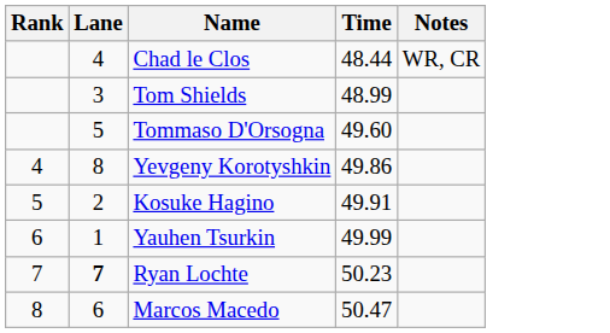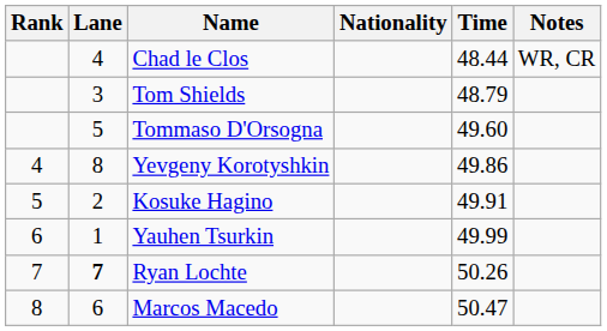+ column: Nationality
Tom Shields | Time: 48.99 -> 48.79
Ryan Lochte | Time: 50.23 -> 50.26
